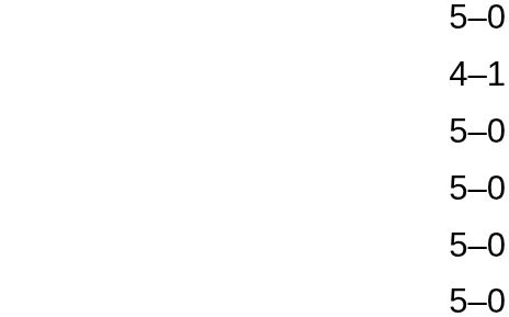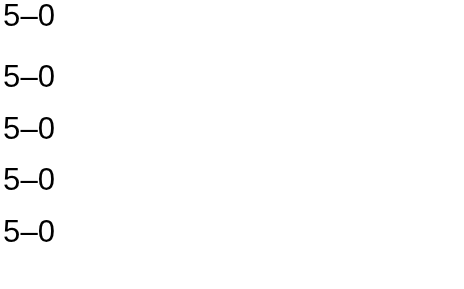- row: 4–1
